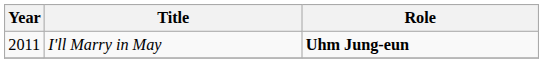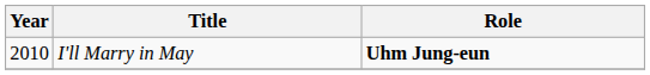I'll Marry in May | Year: 2011 -> 2010
